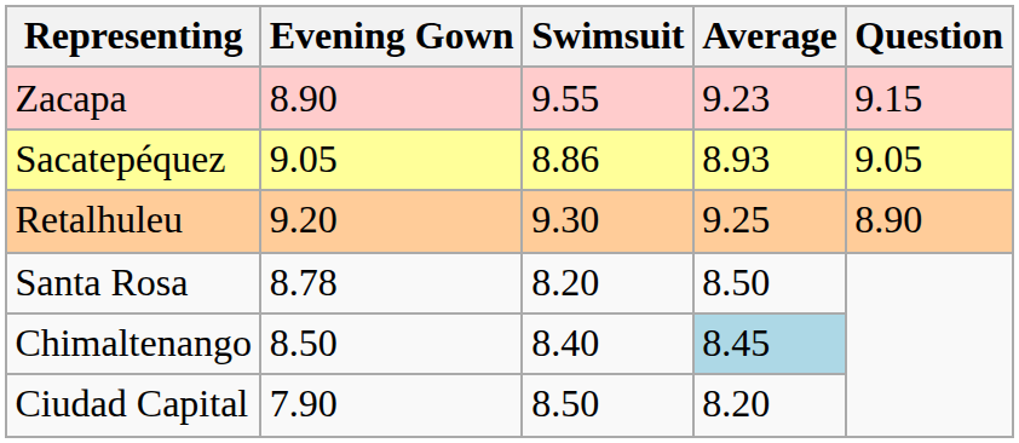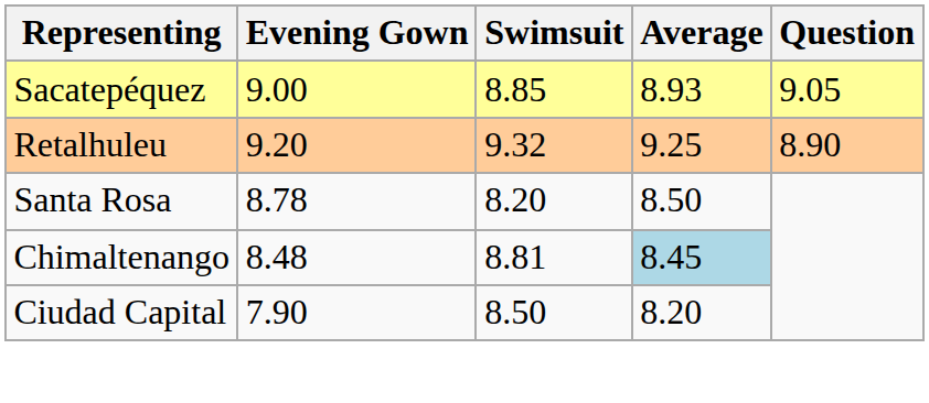- row: Zacapa | 8.90 | 9.55 | 9.23 | 9.15
Sacatepéquez | Evening Gown: 9.05 -> 9.00
Sacatepéquez | Swimsuit: 8.86 -> 8.85
Retalhuleu | Swimsuit: 9.30 -> 9.32
Chimaltenango | Evening Gown: 8.50 -> 8.48
Chimaltenango | Swimsuit: 8.40 -> 8.81
